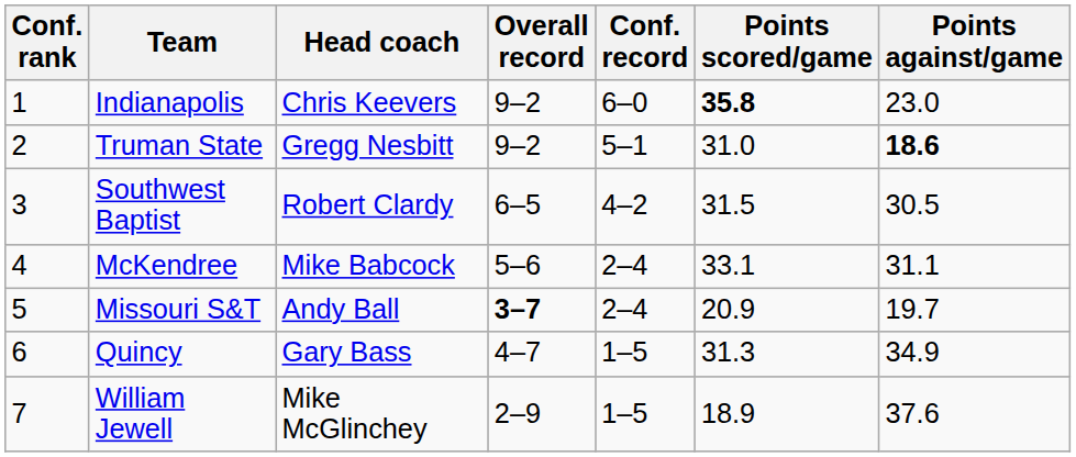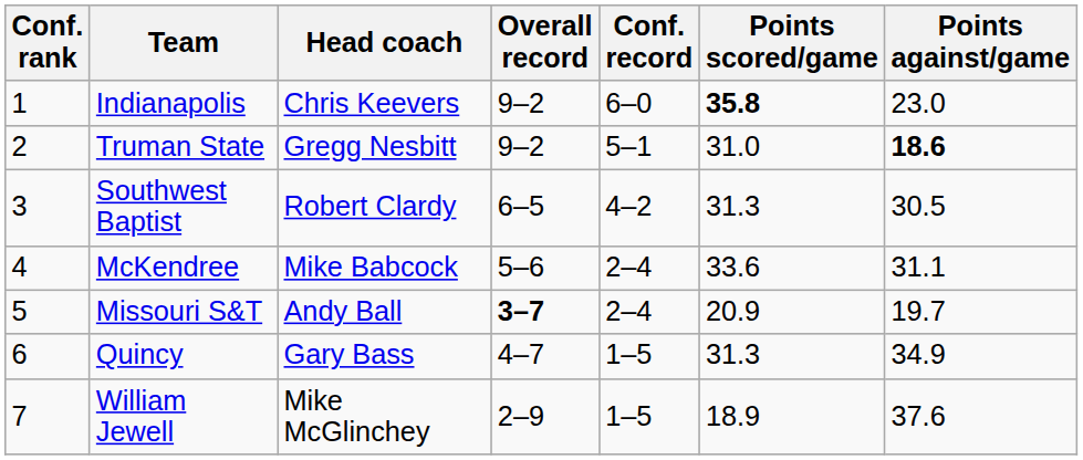Southwest Baptist | Points scored/game: 31.5 -> 31.3
McKendree | Points scored/game: 33.1 -> 33.6
